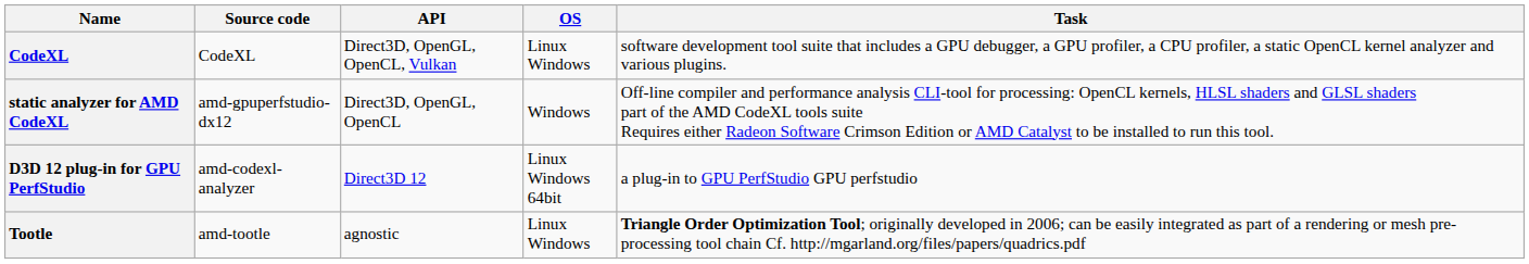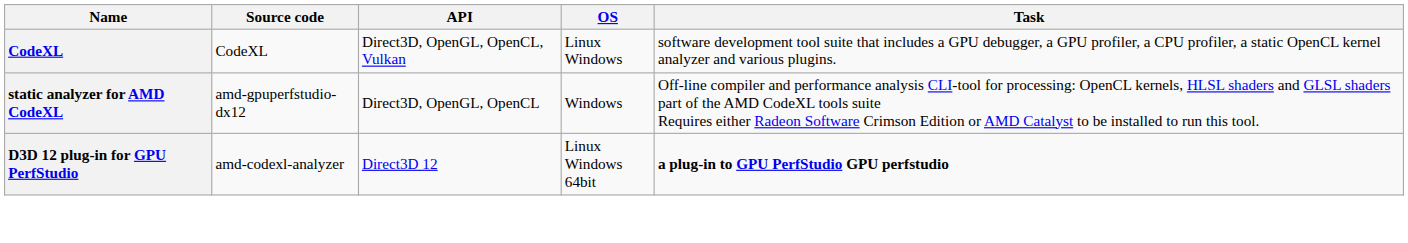D3D 12 plug-in for GPU PerfStudio | Task: normal -> bold
- row: Tootle | amd-tootle | agnostic | Linux Windows | Triangle Order Optimization Tool; originally developed in 2006; can be easily integrated as part of a rendering or mesh pre-processing tool chain Cf. http://mgarland.org/files/papers/quadrics.pdf
